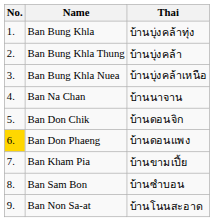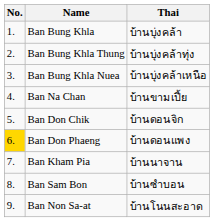Ban Bung Khla | Thai: บ้านบุ่งคล้าทุ่ง -> บ้านบุ่งคล้า
Ban Bung Khla Thung | Thai: บ้านบุ่งคล้า -> บ้านบุ่งคล้าทุ่ง
Ban Na Chan | Thai: บ้านนาจาน -> บ้านขามเปี้ย
Ban Kham Pia | Thai: บ้านขามเปี้ย -> บ้านนาจาน
